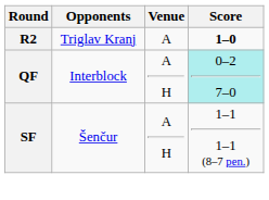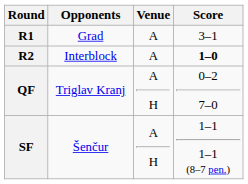+ row: R1 | Grad | A | 3–1
R2 | Opponents: Triglav Kranj -> Interblock
QF | Opponents: Interblock -> Triglav Kranj
QF | Score: paleturquoise background -> no background
